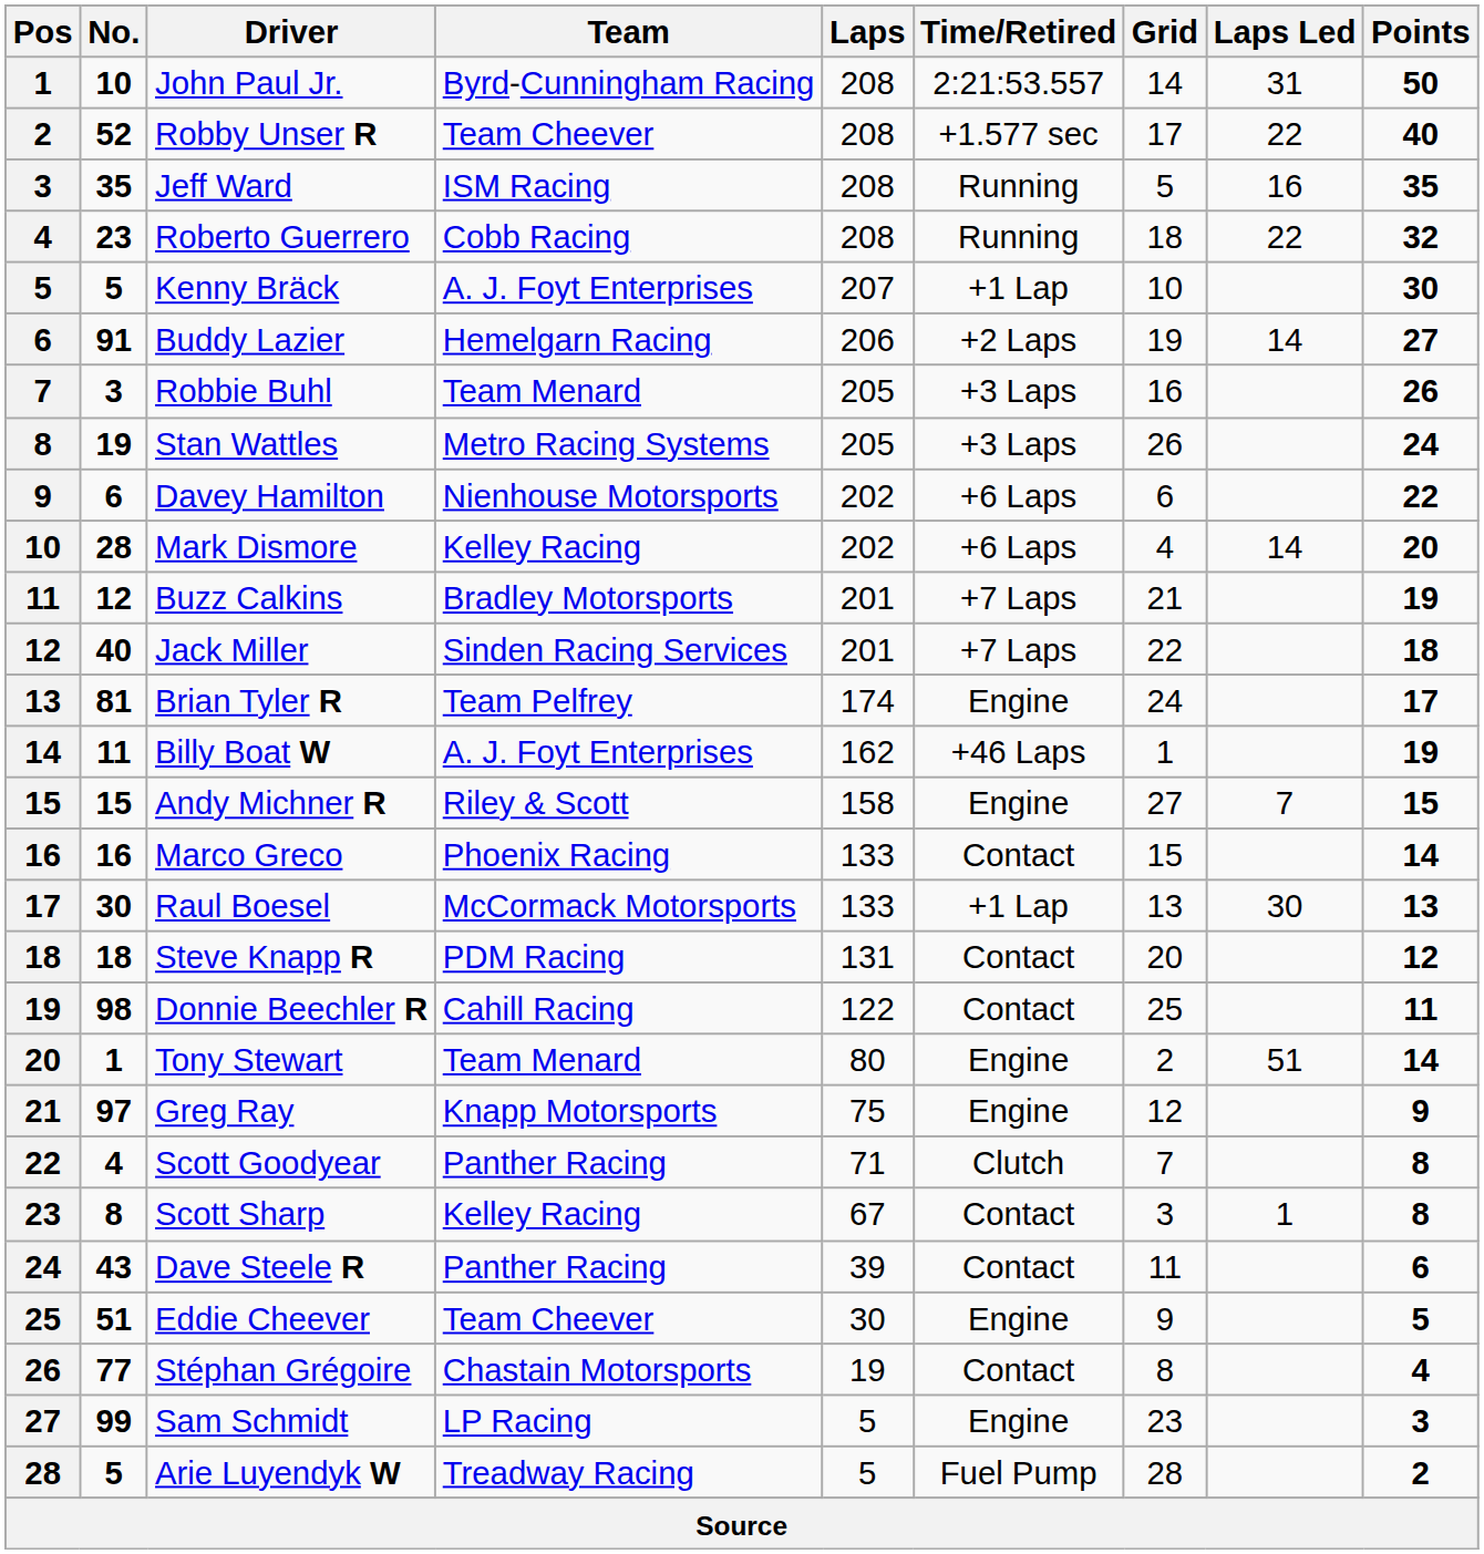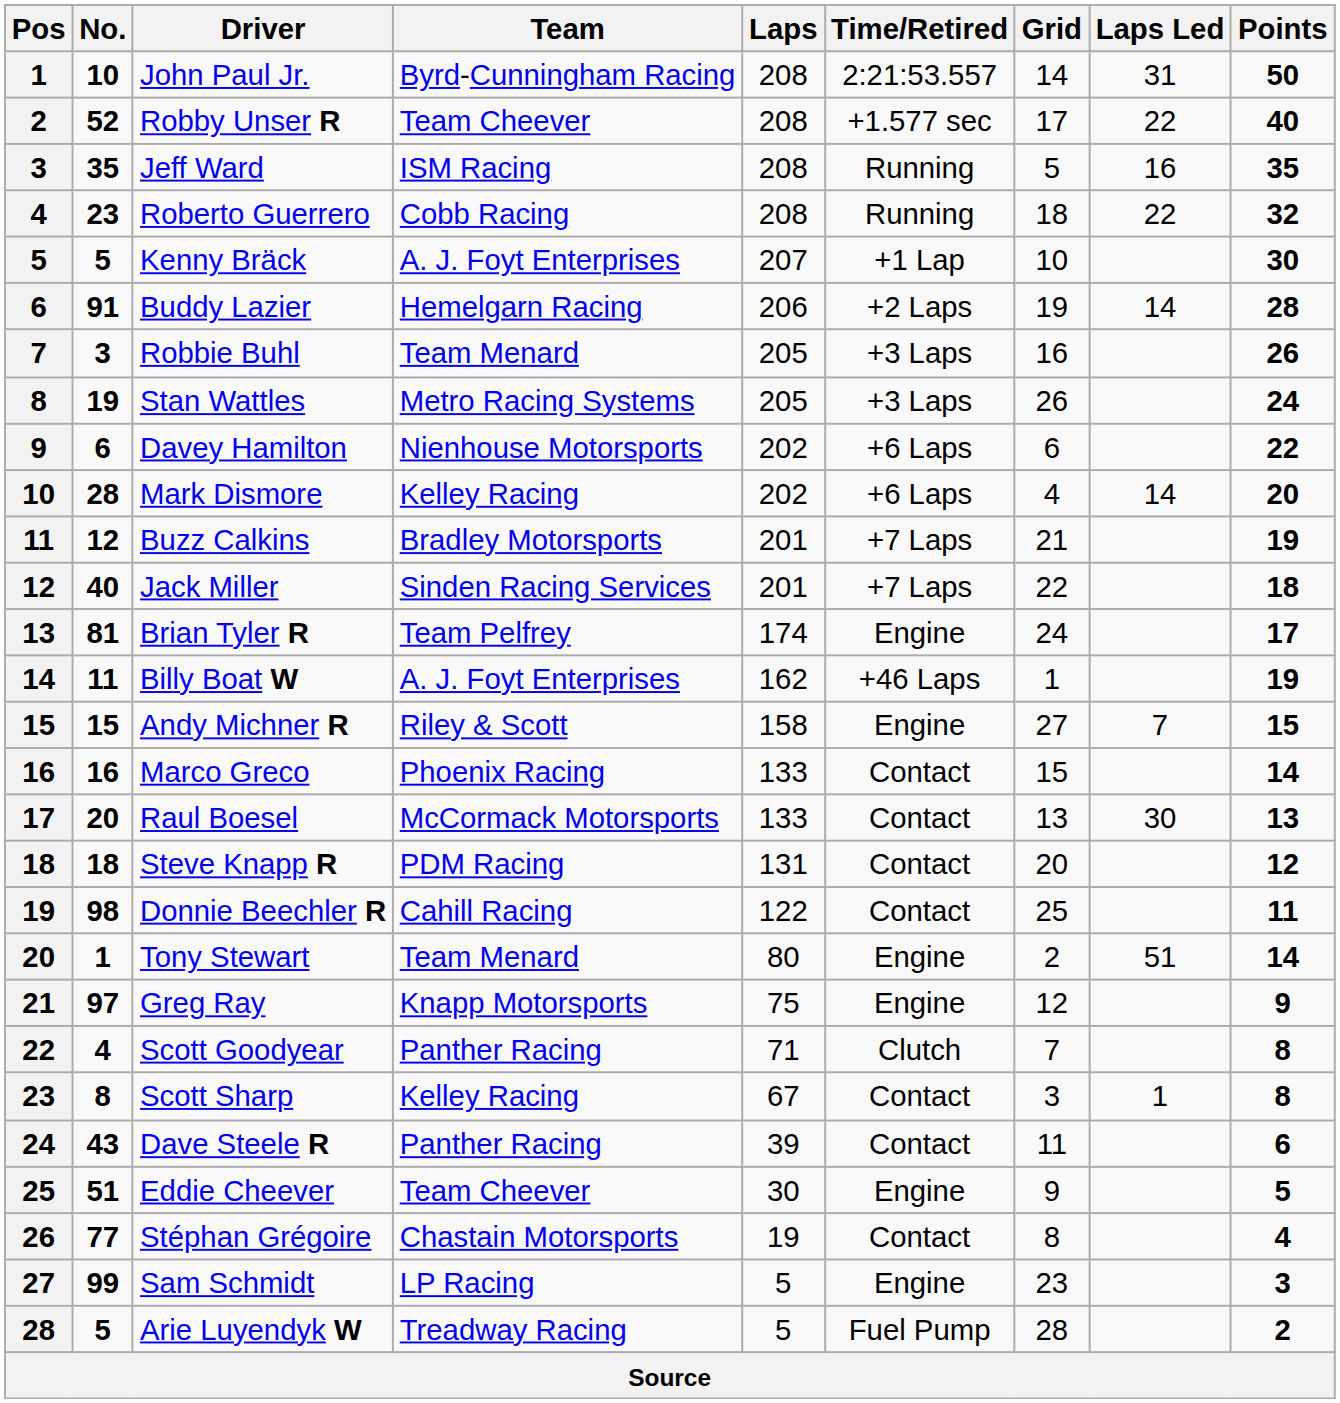Buddy Lazier | Points: 27 -> 28
Raul Boesel | No.: 30 -> 20
Raul Boesel | Time/Retired: +1 Lap -> Contact
